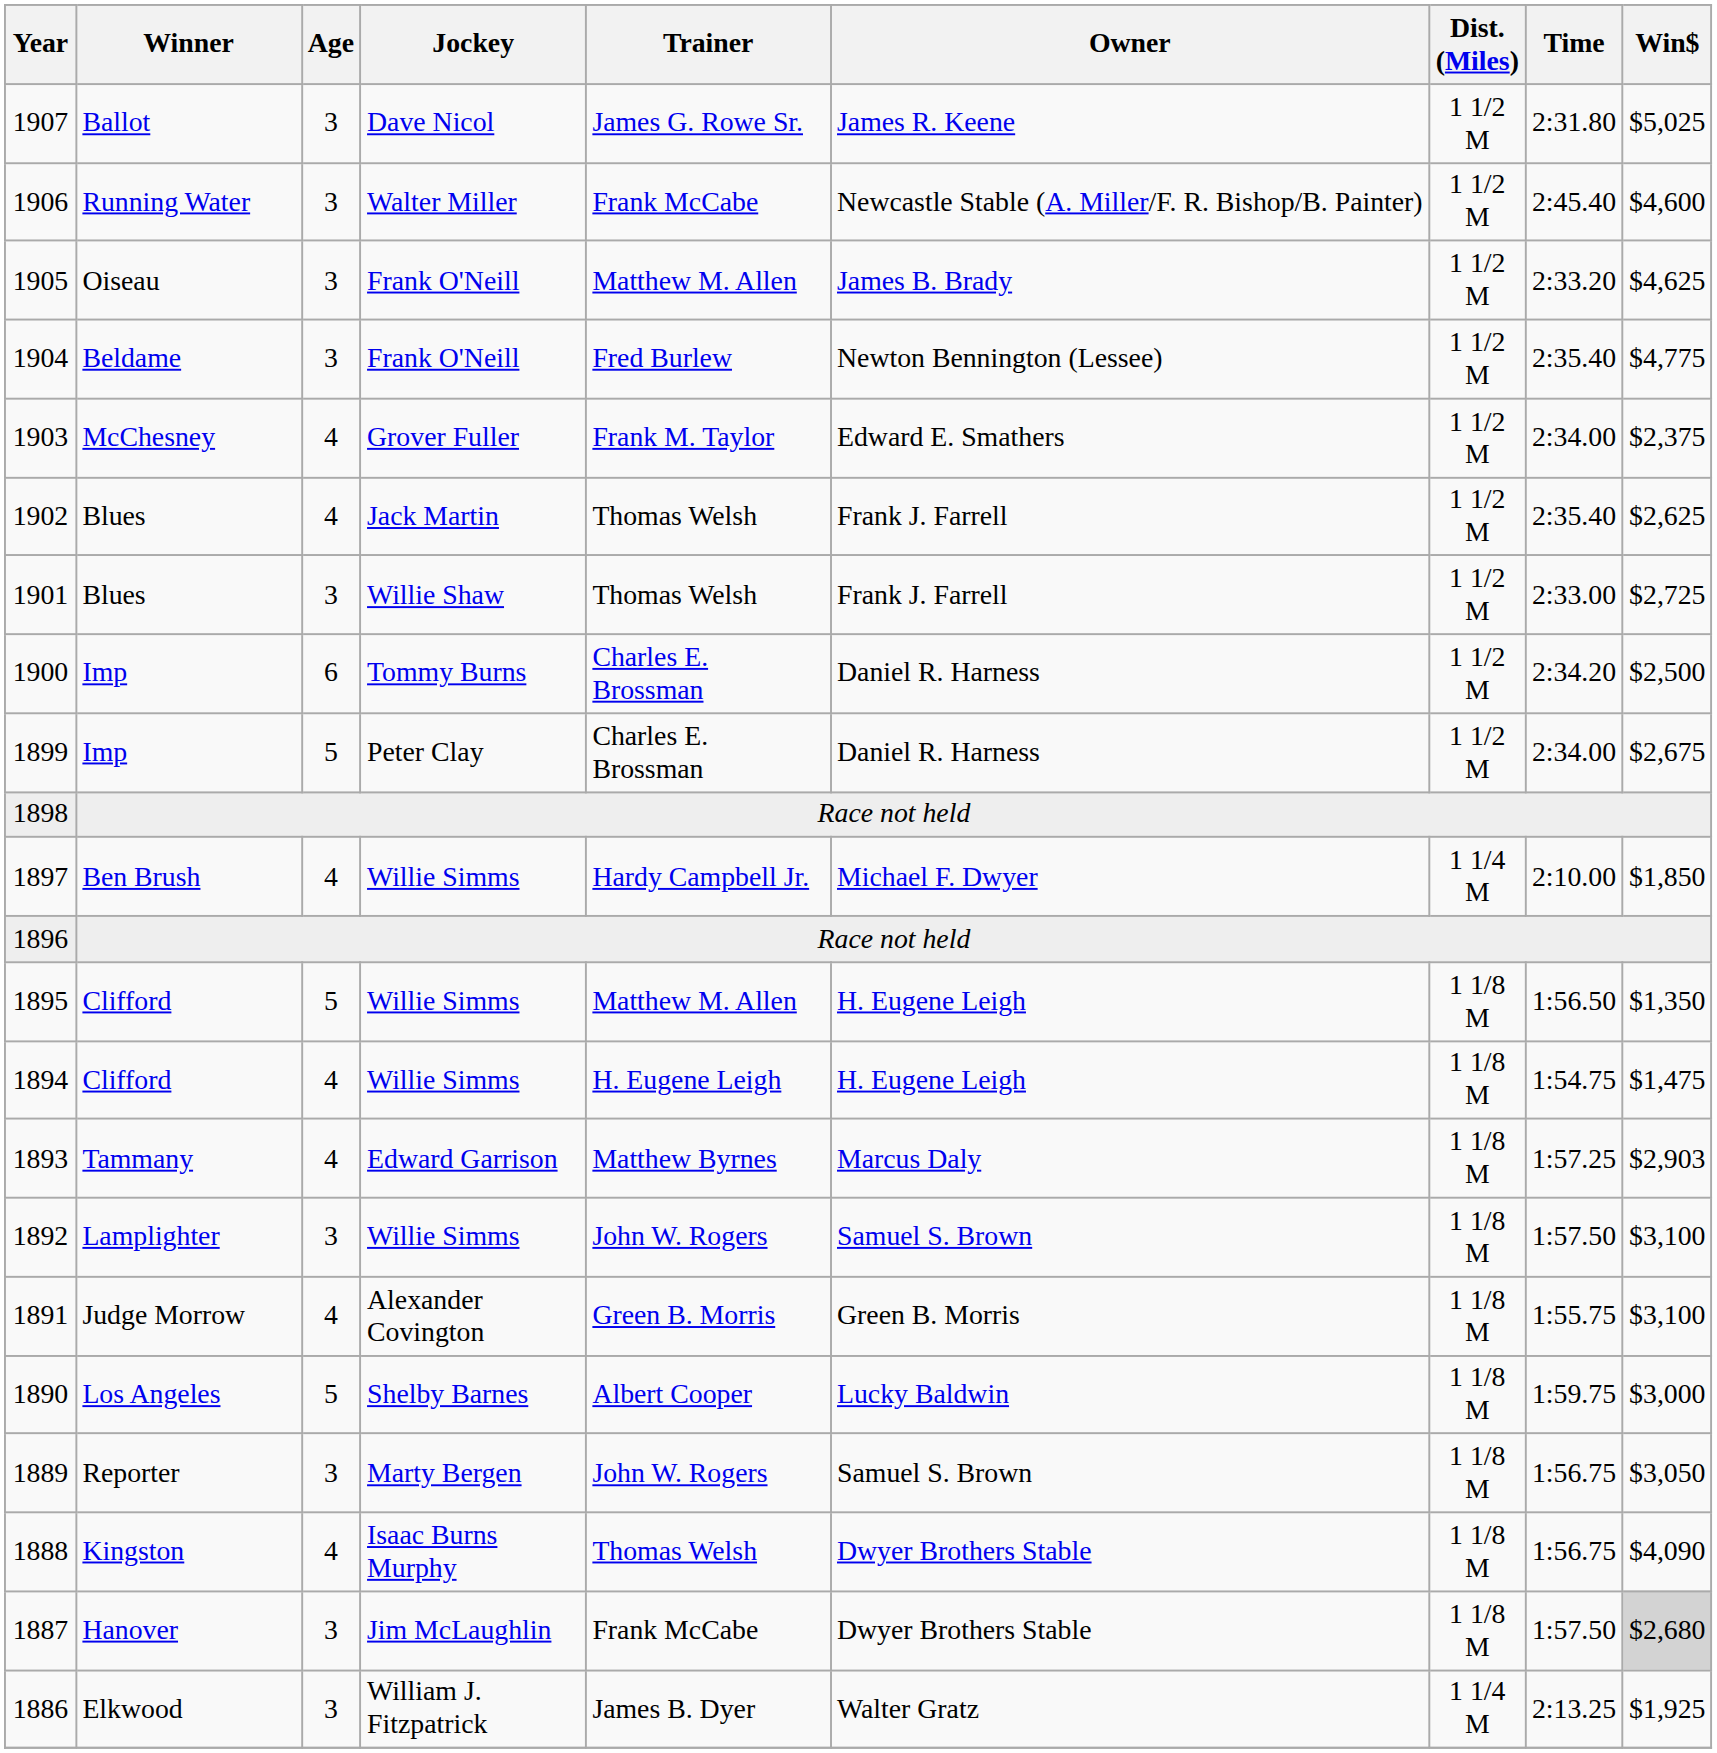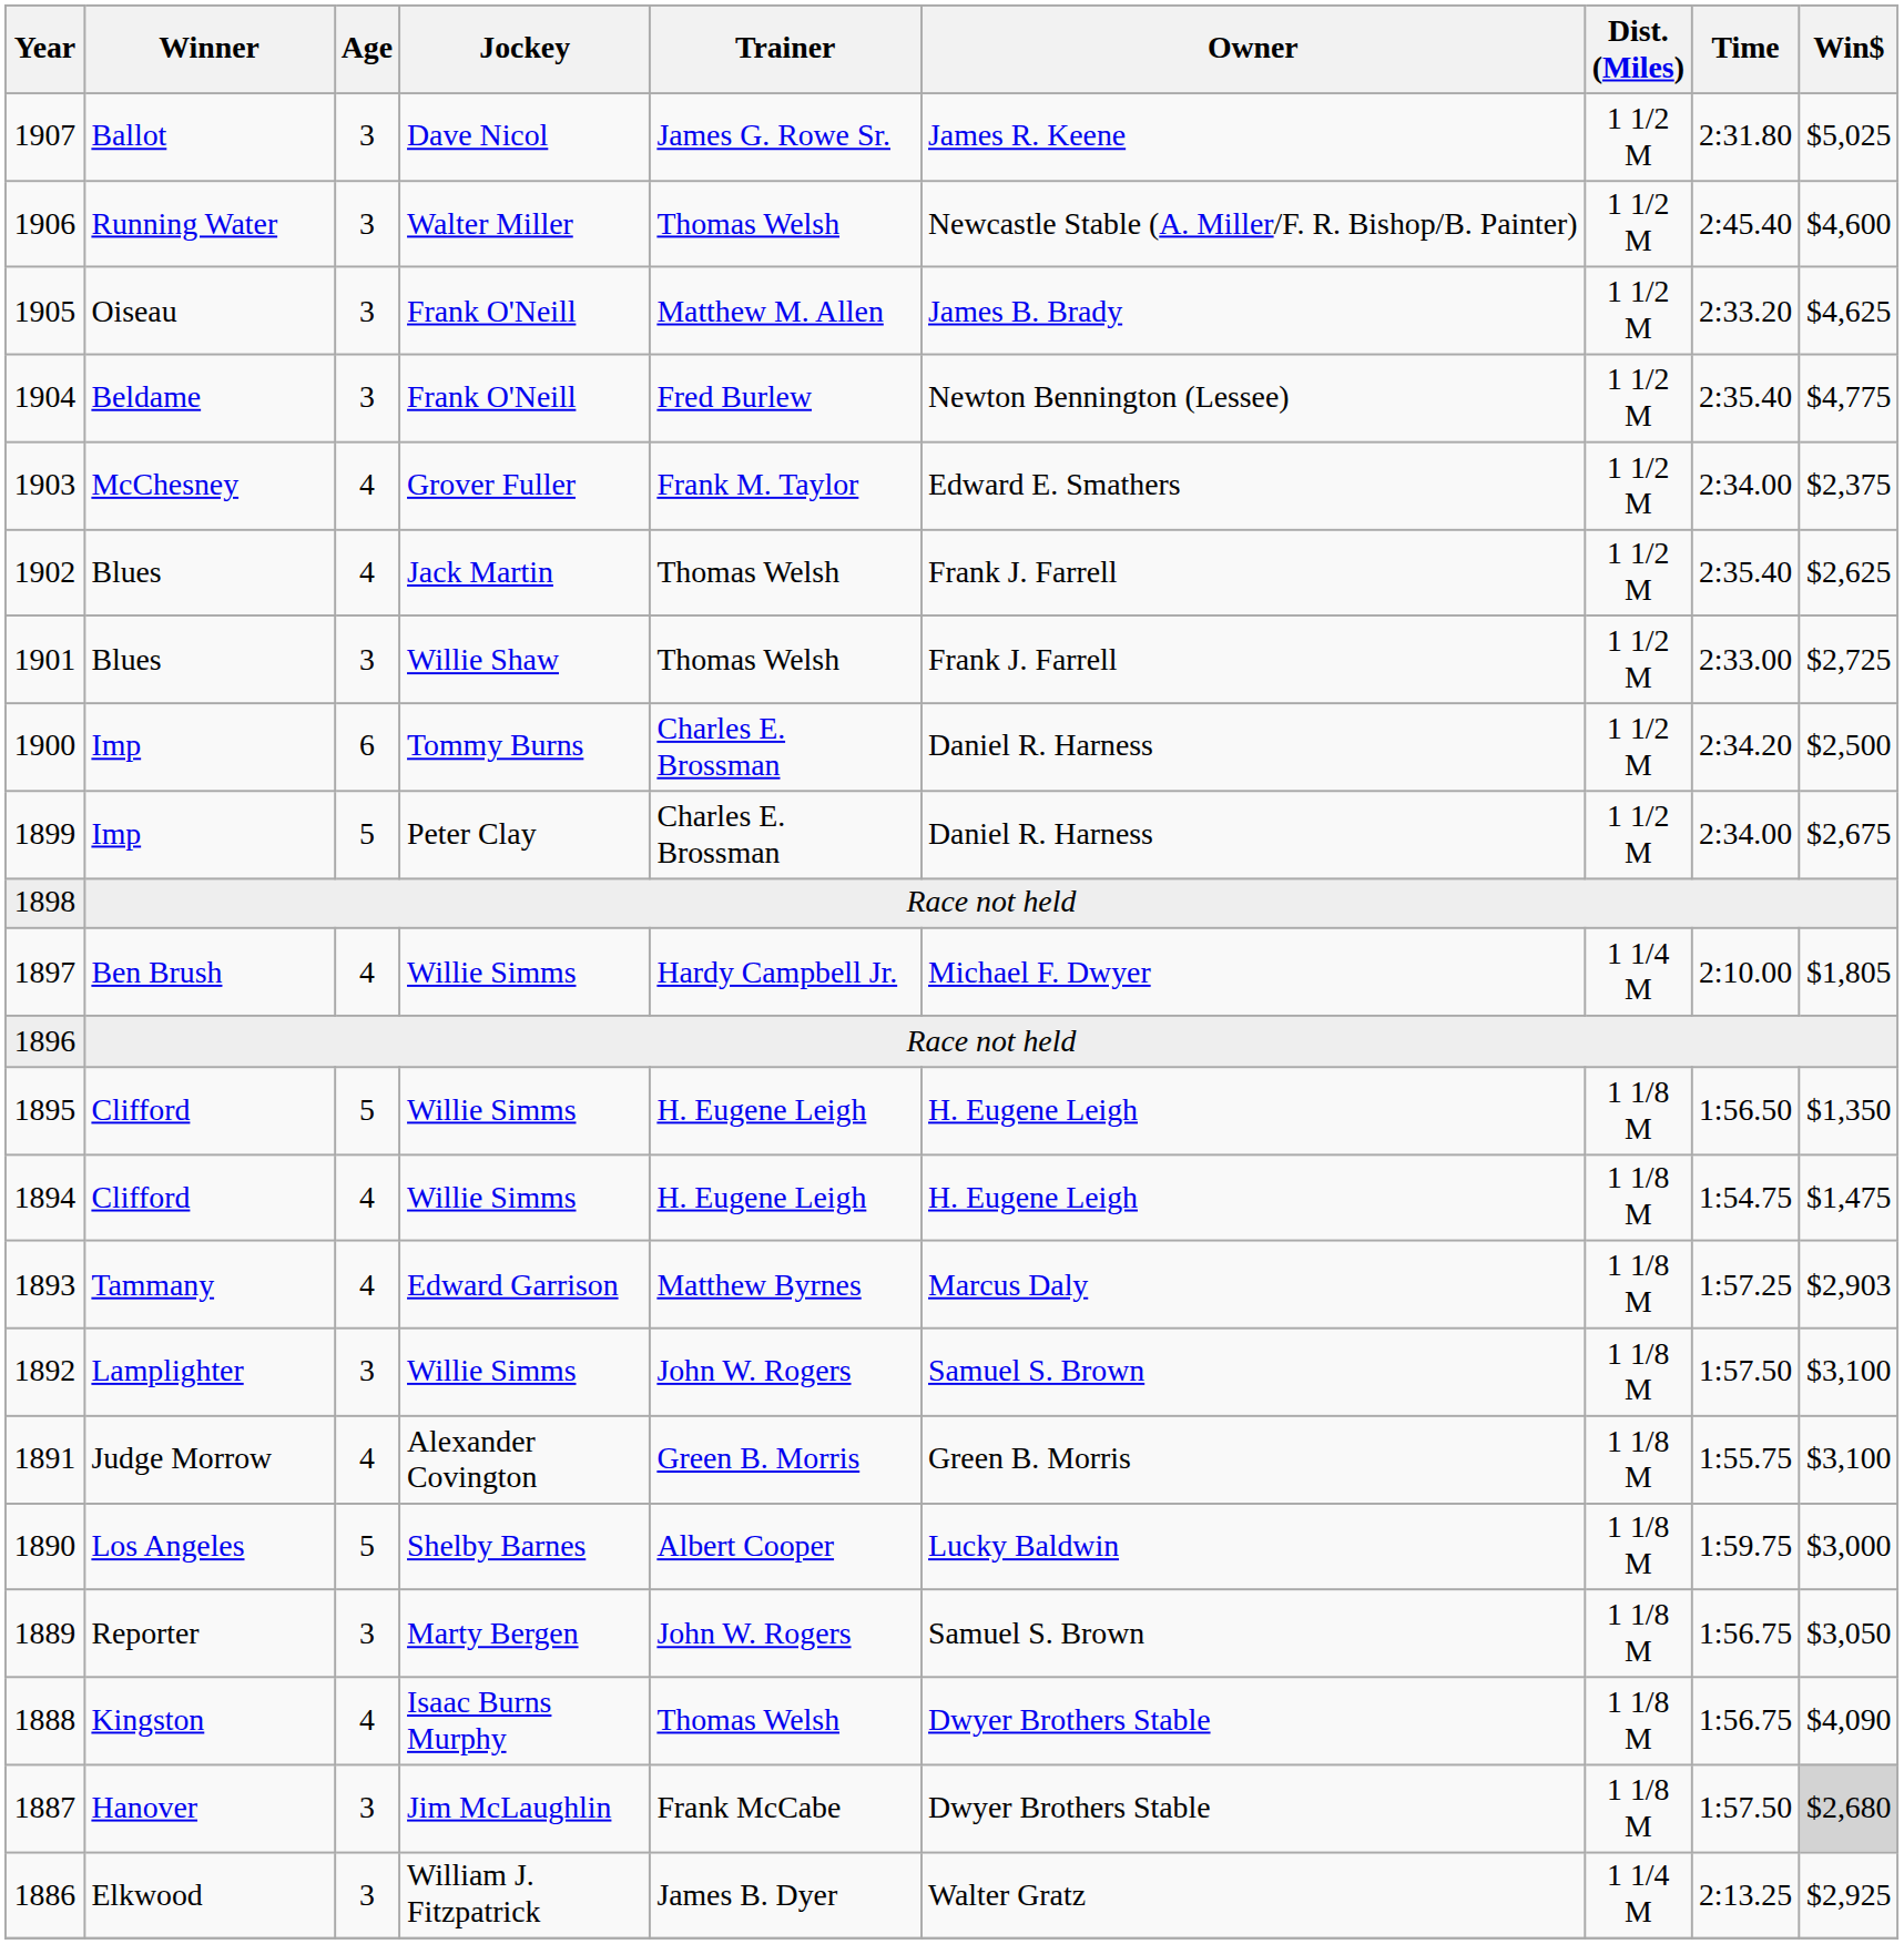1906 | Trainer: Frank McCabe -> Thomas Welsh
1897 | Win$: $1,850 -> $1,805
1895 | Trainer: Matthew M. Allen -> H. Eugene Leigh
1886 | Win$: $1,925 -> $2,925
